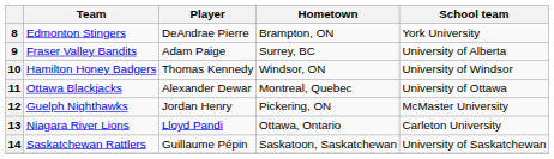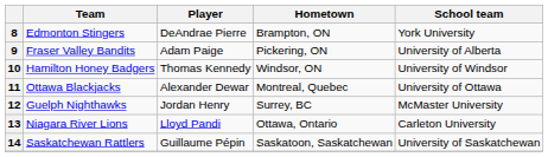9 | Hometown: Surrey, BC -> Pickering, ON
12 | Hometown: Pickering, ON -> Surrey, BC
